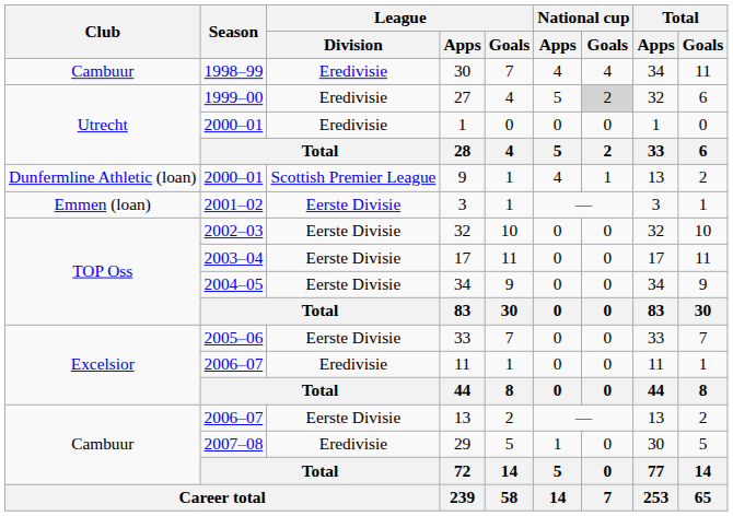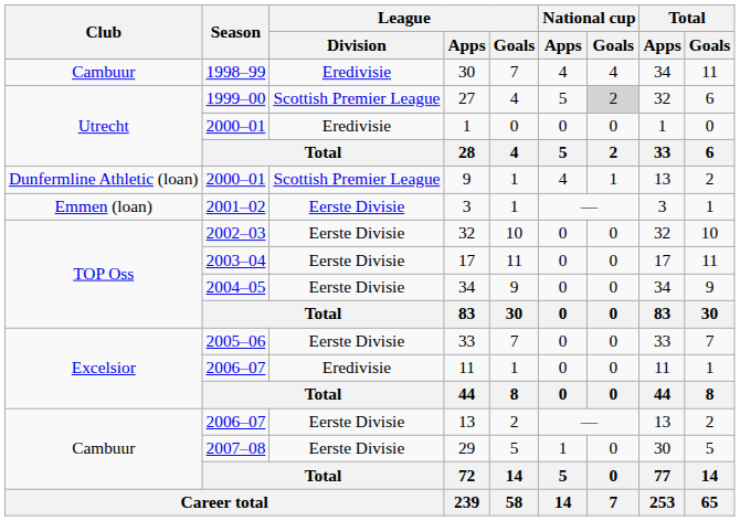27 | League / Division: Eredivisie -> Scottish Premier League
29 | League / Division: Eredivisie -> Eerste Divisie
